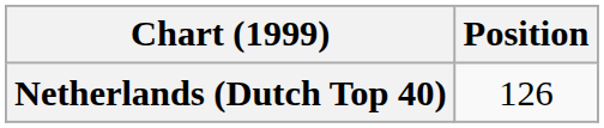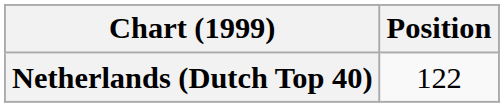Netherlands (Dutch Top 40) | Position: 126 -> 122
